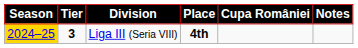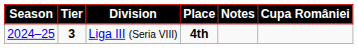columns swapped: Notes <-> Cupa României
Liga III (Seria VIII) | Season: gold background -> no background
